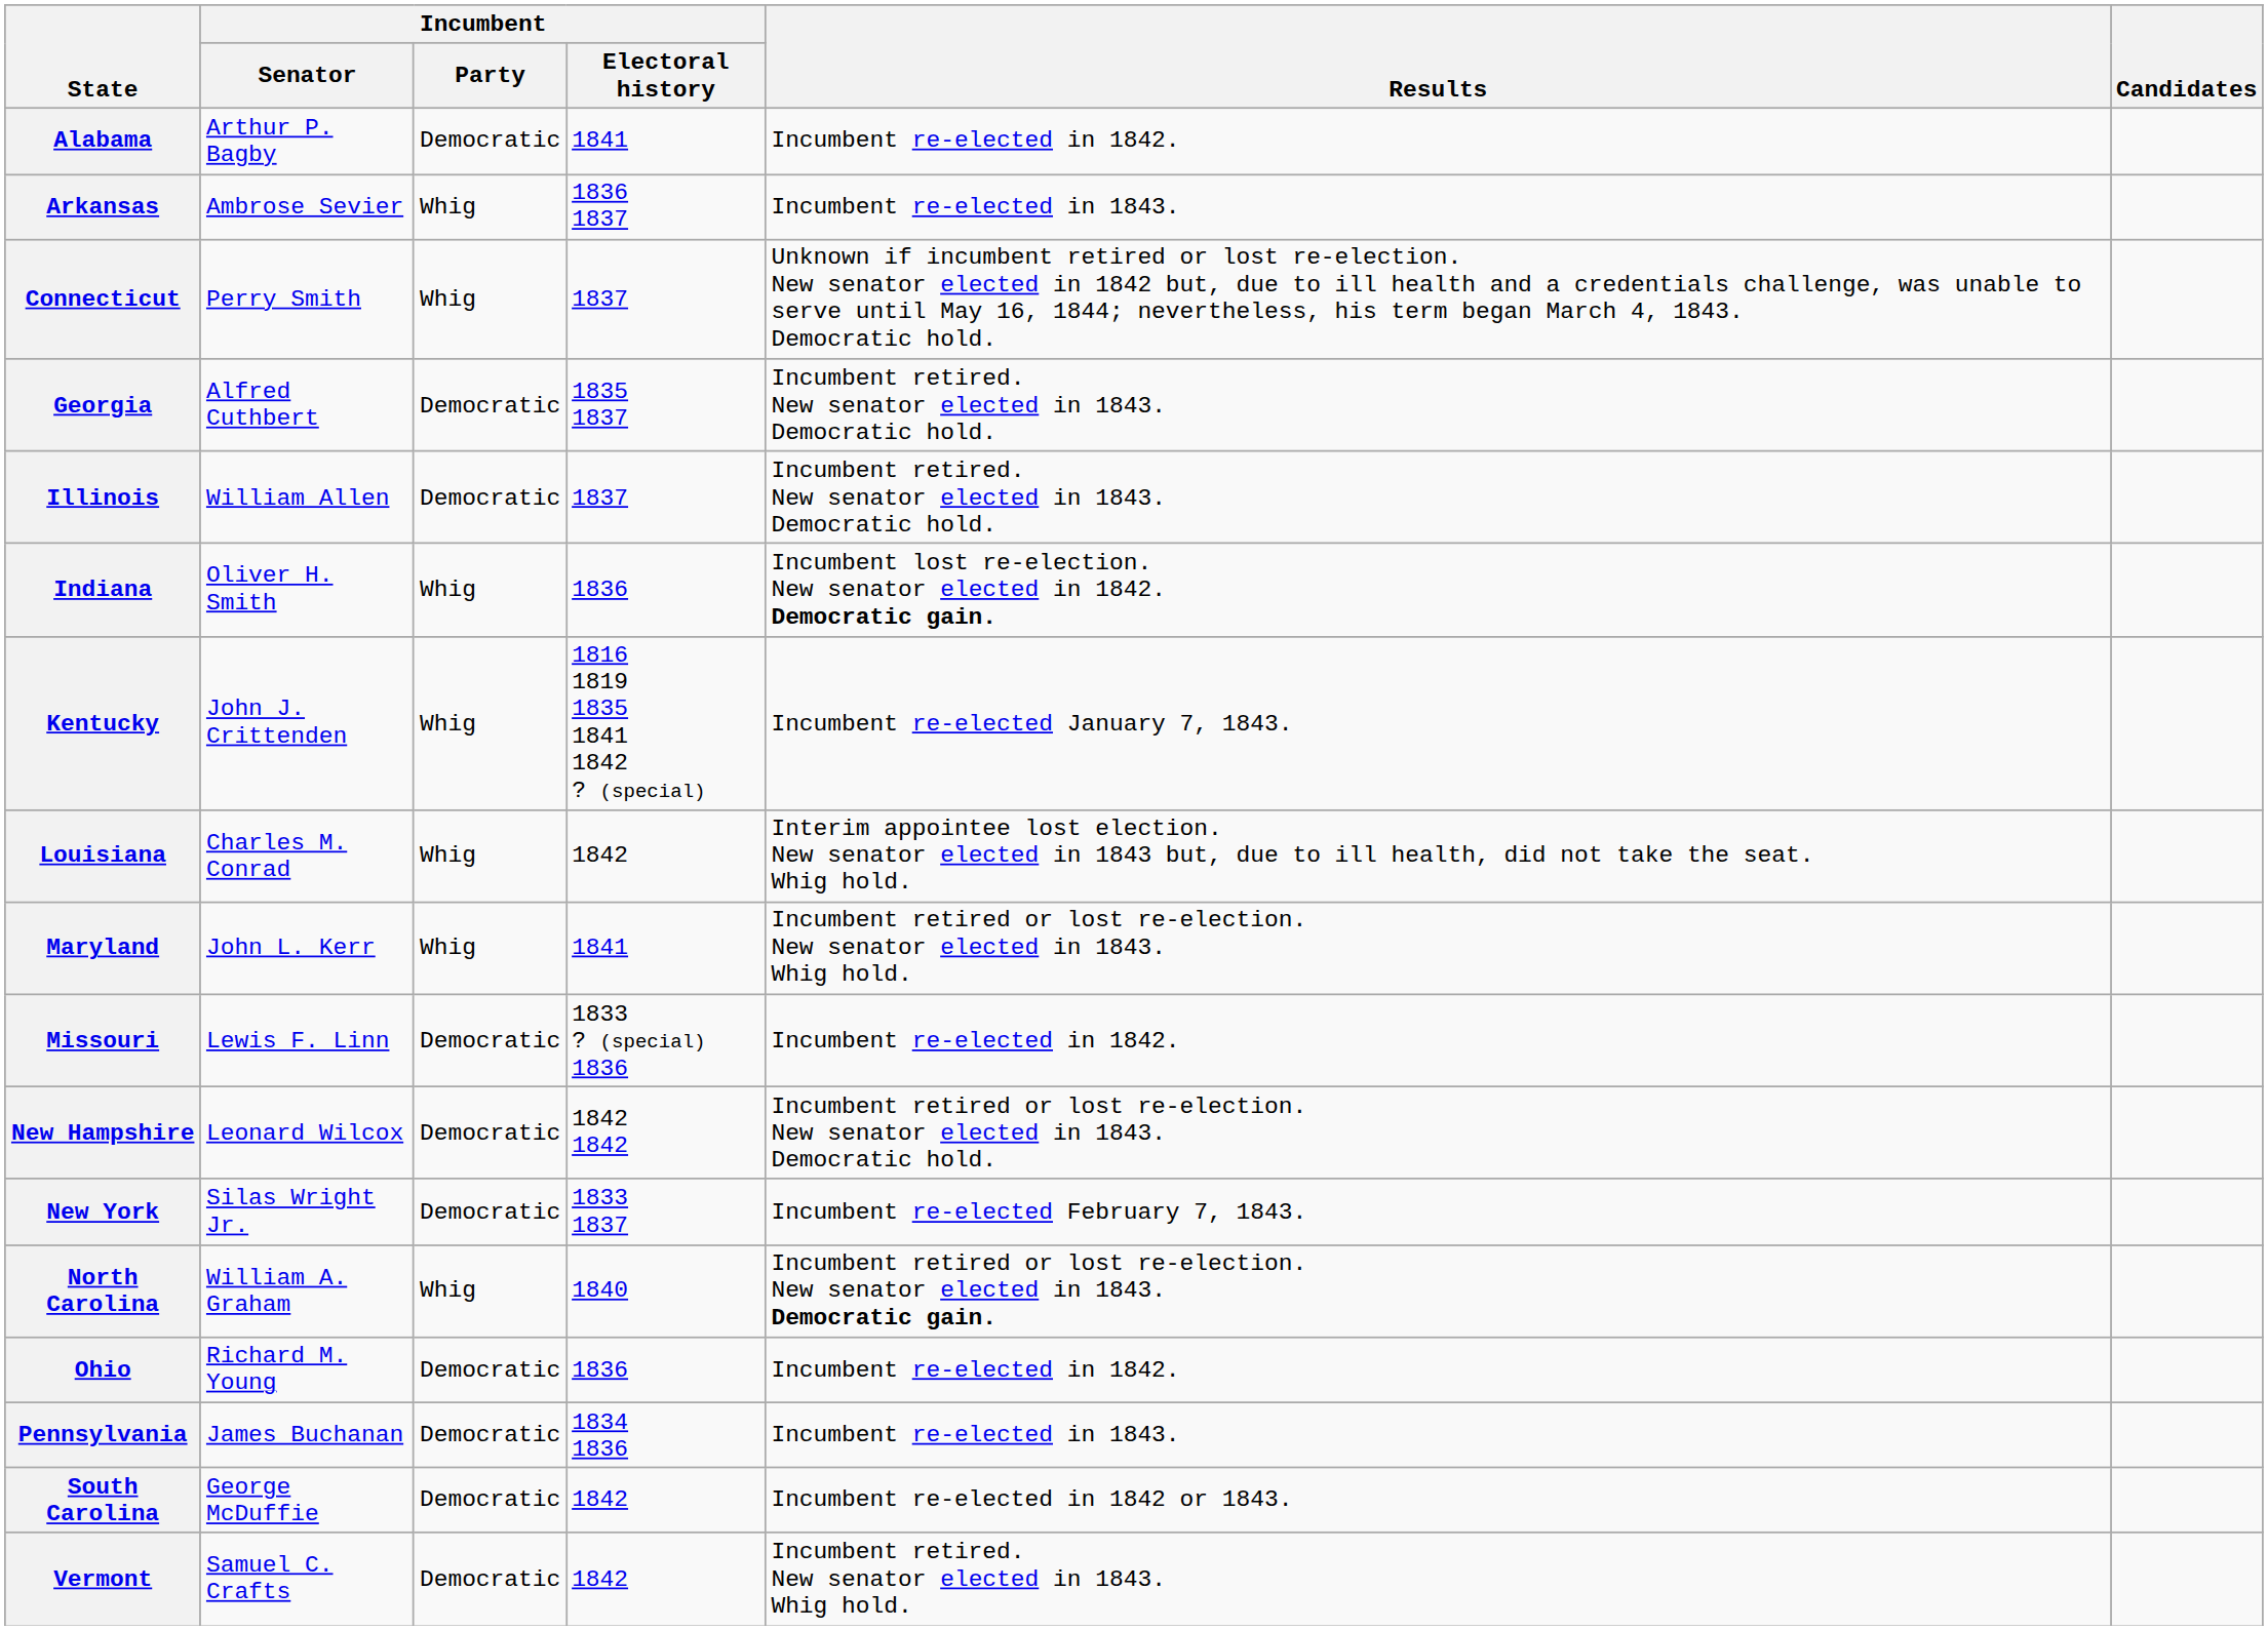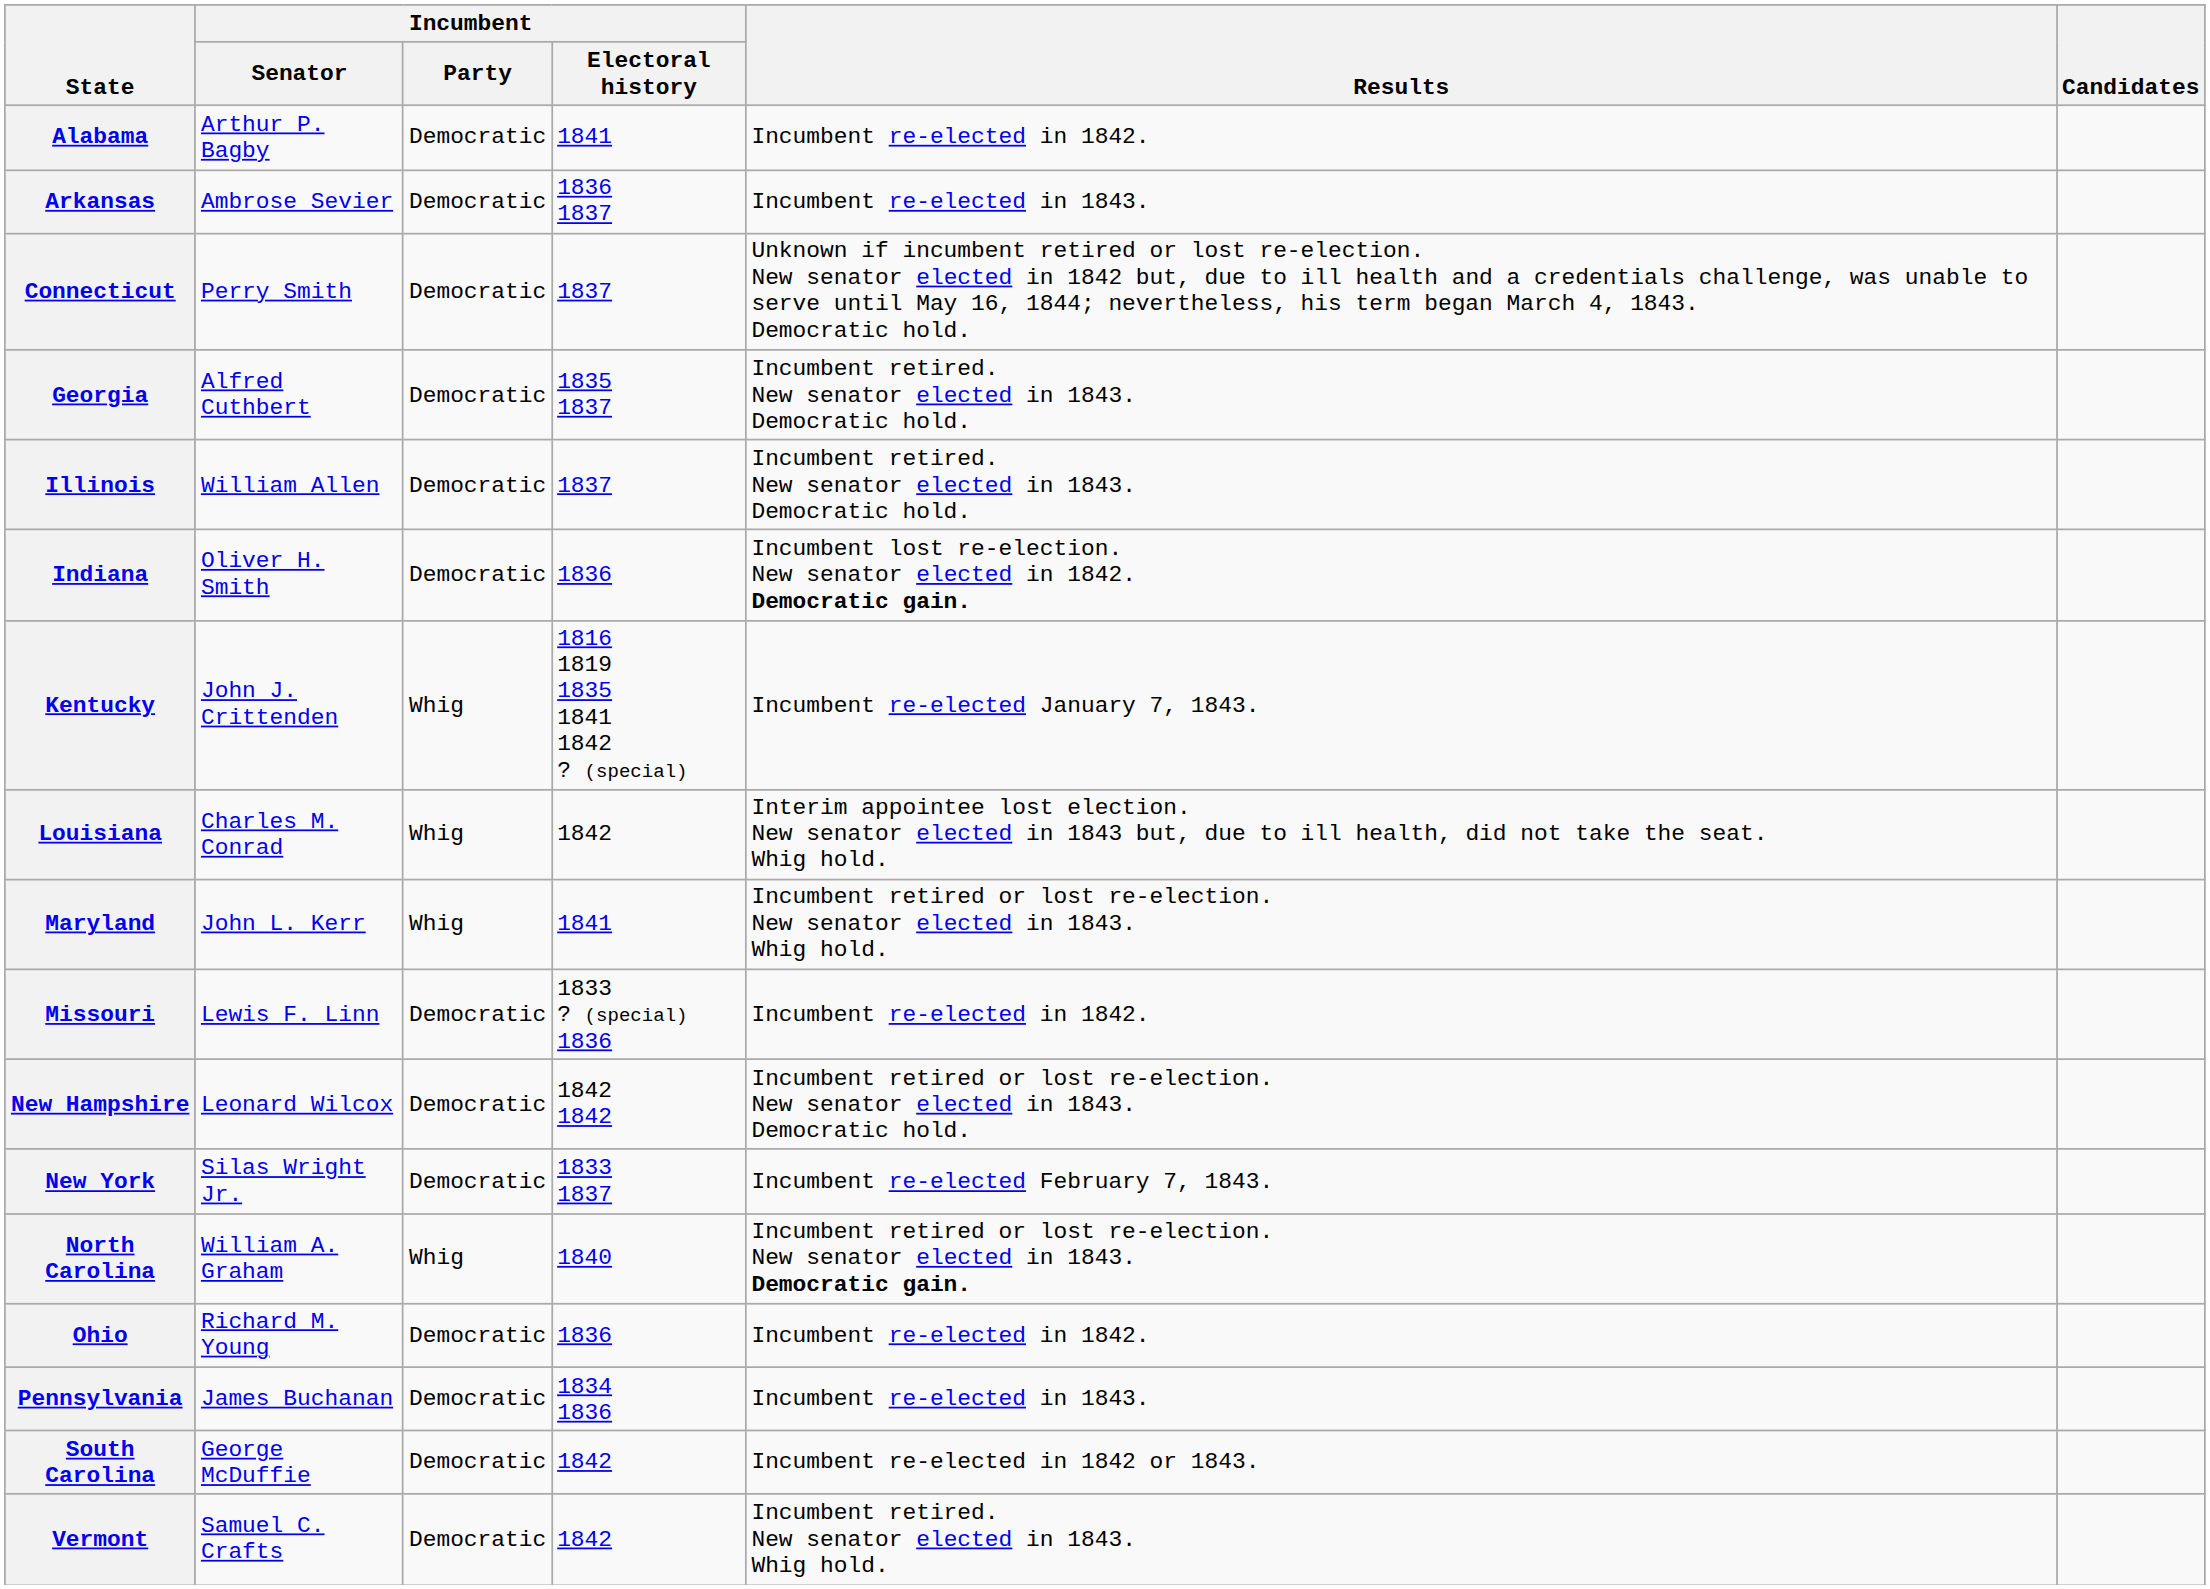Arkansas | Incumbent / Party: Whig -> Democratic
Connecticut | Incumbent / Party: Whig -> Democratic
Indiana | Incumbent / Party: Whig -> Democratic
